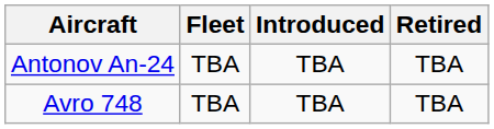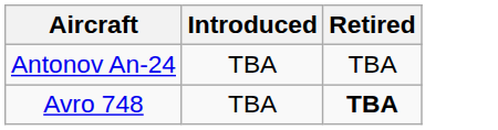- column: Fleet | TBA | TBA
Avro 748 | Retired: normal -> bold
